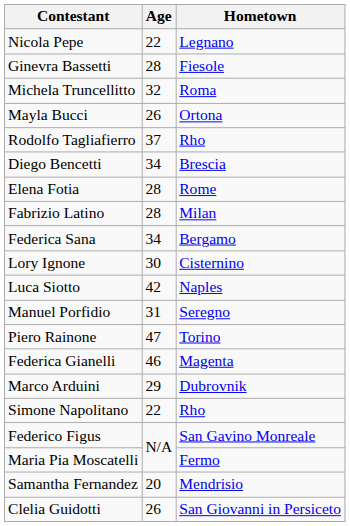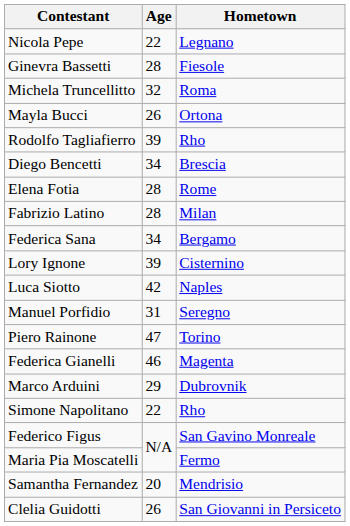Rodolfo Tagliafierro | Age: 37 -> 39
Lory Ignone | Age: 30 -> 39
